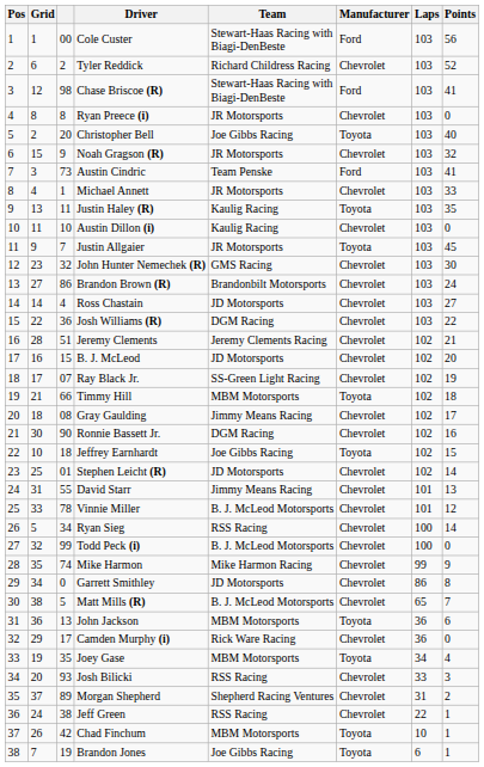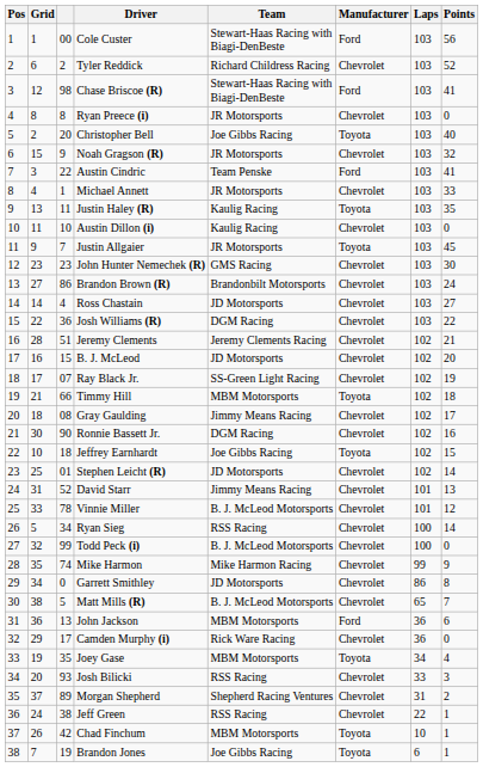Austin Cindric | column 3: 73 -> 22
John Hunter Nemechek (R) | column 3: 32 -> 23
David Starr | column 3: 55 -> 52
John Jackson | Manufacturer: Toyota -> Ford
